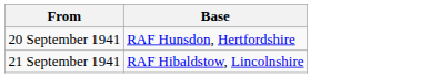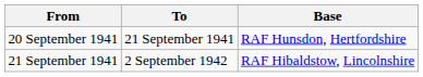+ column: To | 21 September 1941 | 2 September 1942
